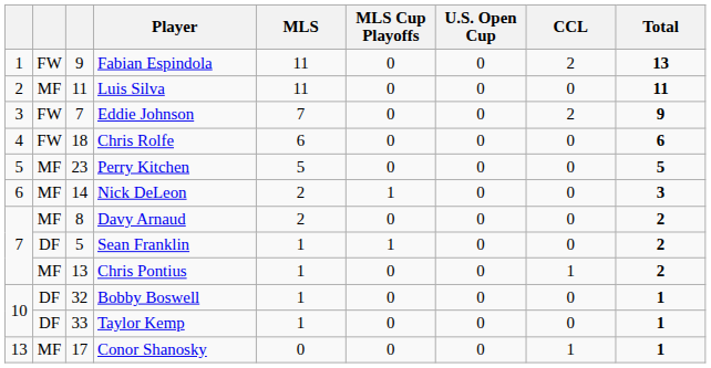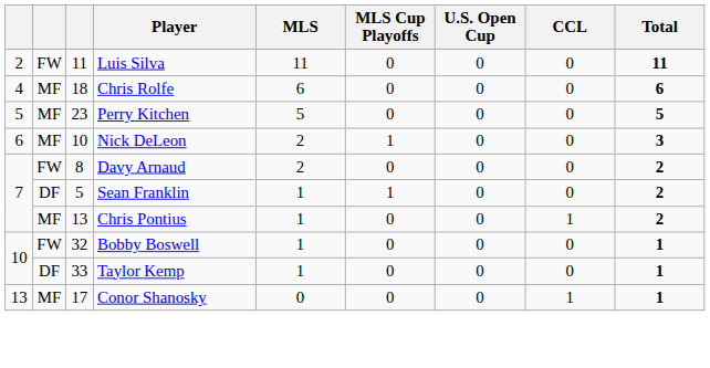- row: 1 | FW | 9 | Fabian Espindola | 11 | 0 | 0 | 2 | 13
Luis Silva | column 2: MF -> FW
- row: 3 | FW | 7 | Eddie Johnson | 7 | 0 | 0 | 2 | 9
Chris Rolfe | column 2: FW -> MF
Nick DeLeon | column 3: 14 -> 10
Davy Arnaud | column 2: MF -> FW
Bobby Boswell | column 2: DF -> FW
